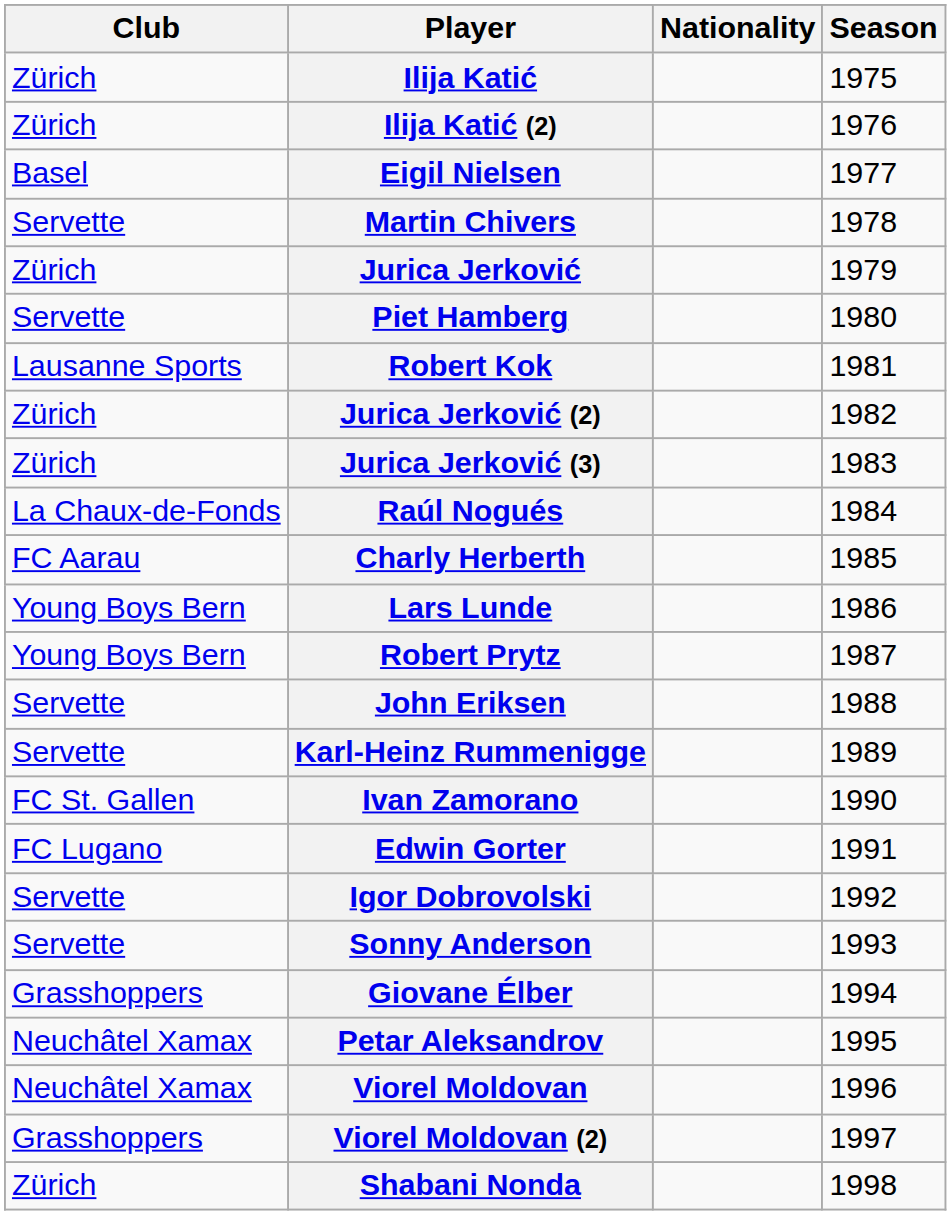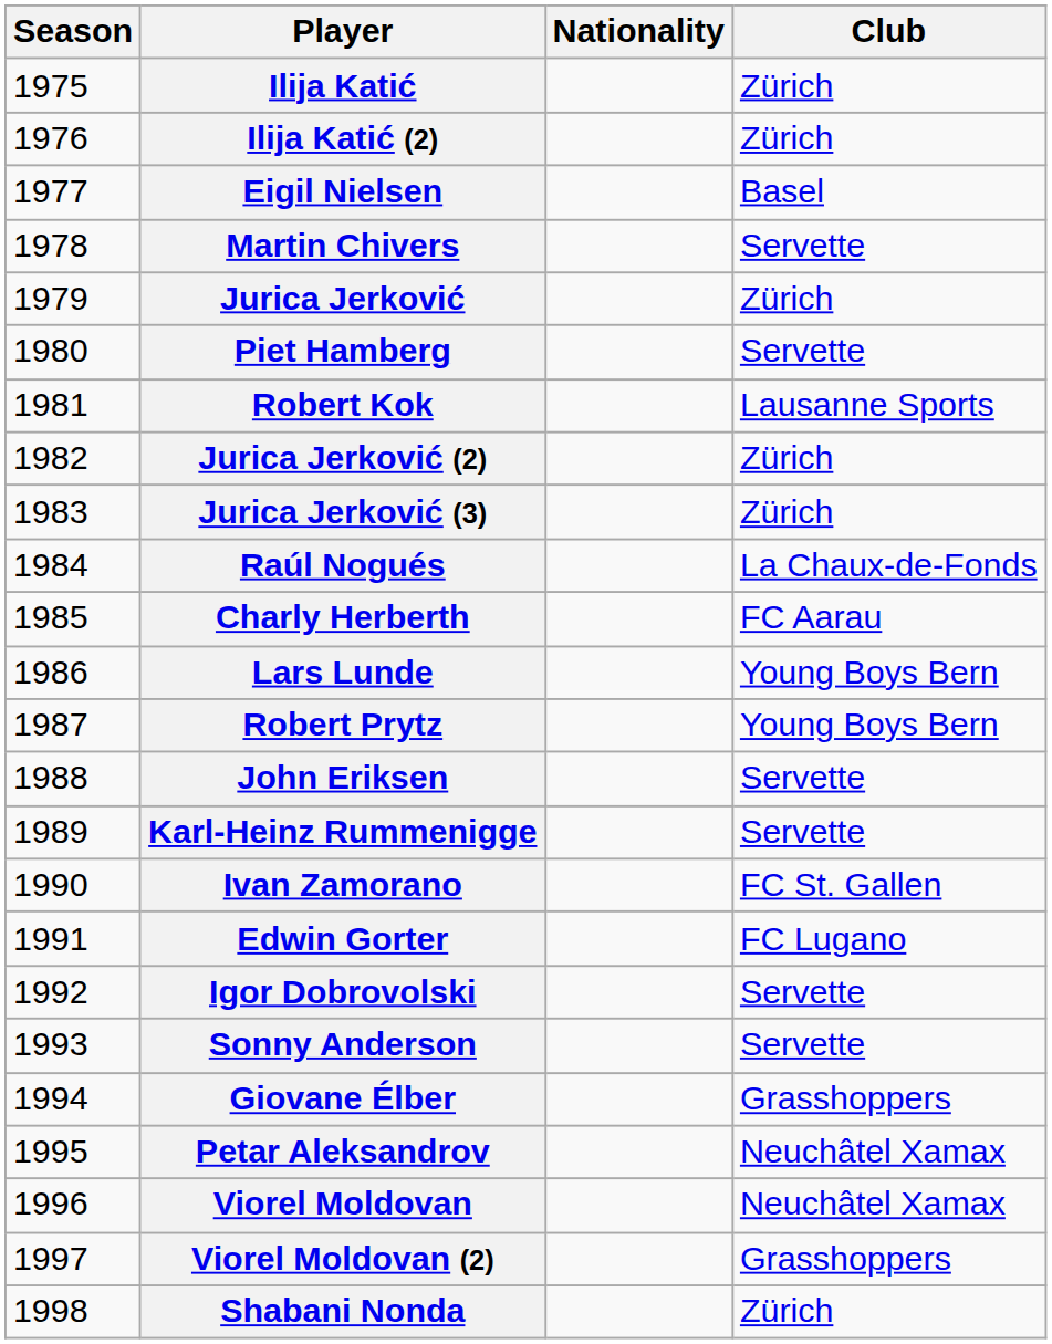columns swapped: Season <-> Club
